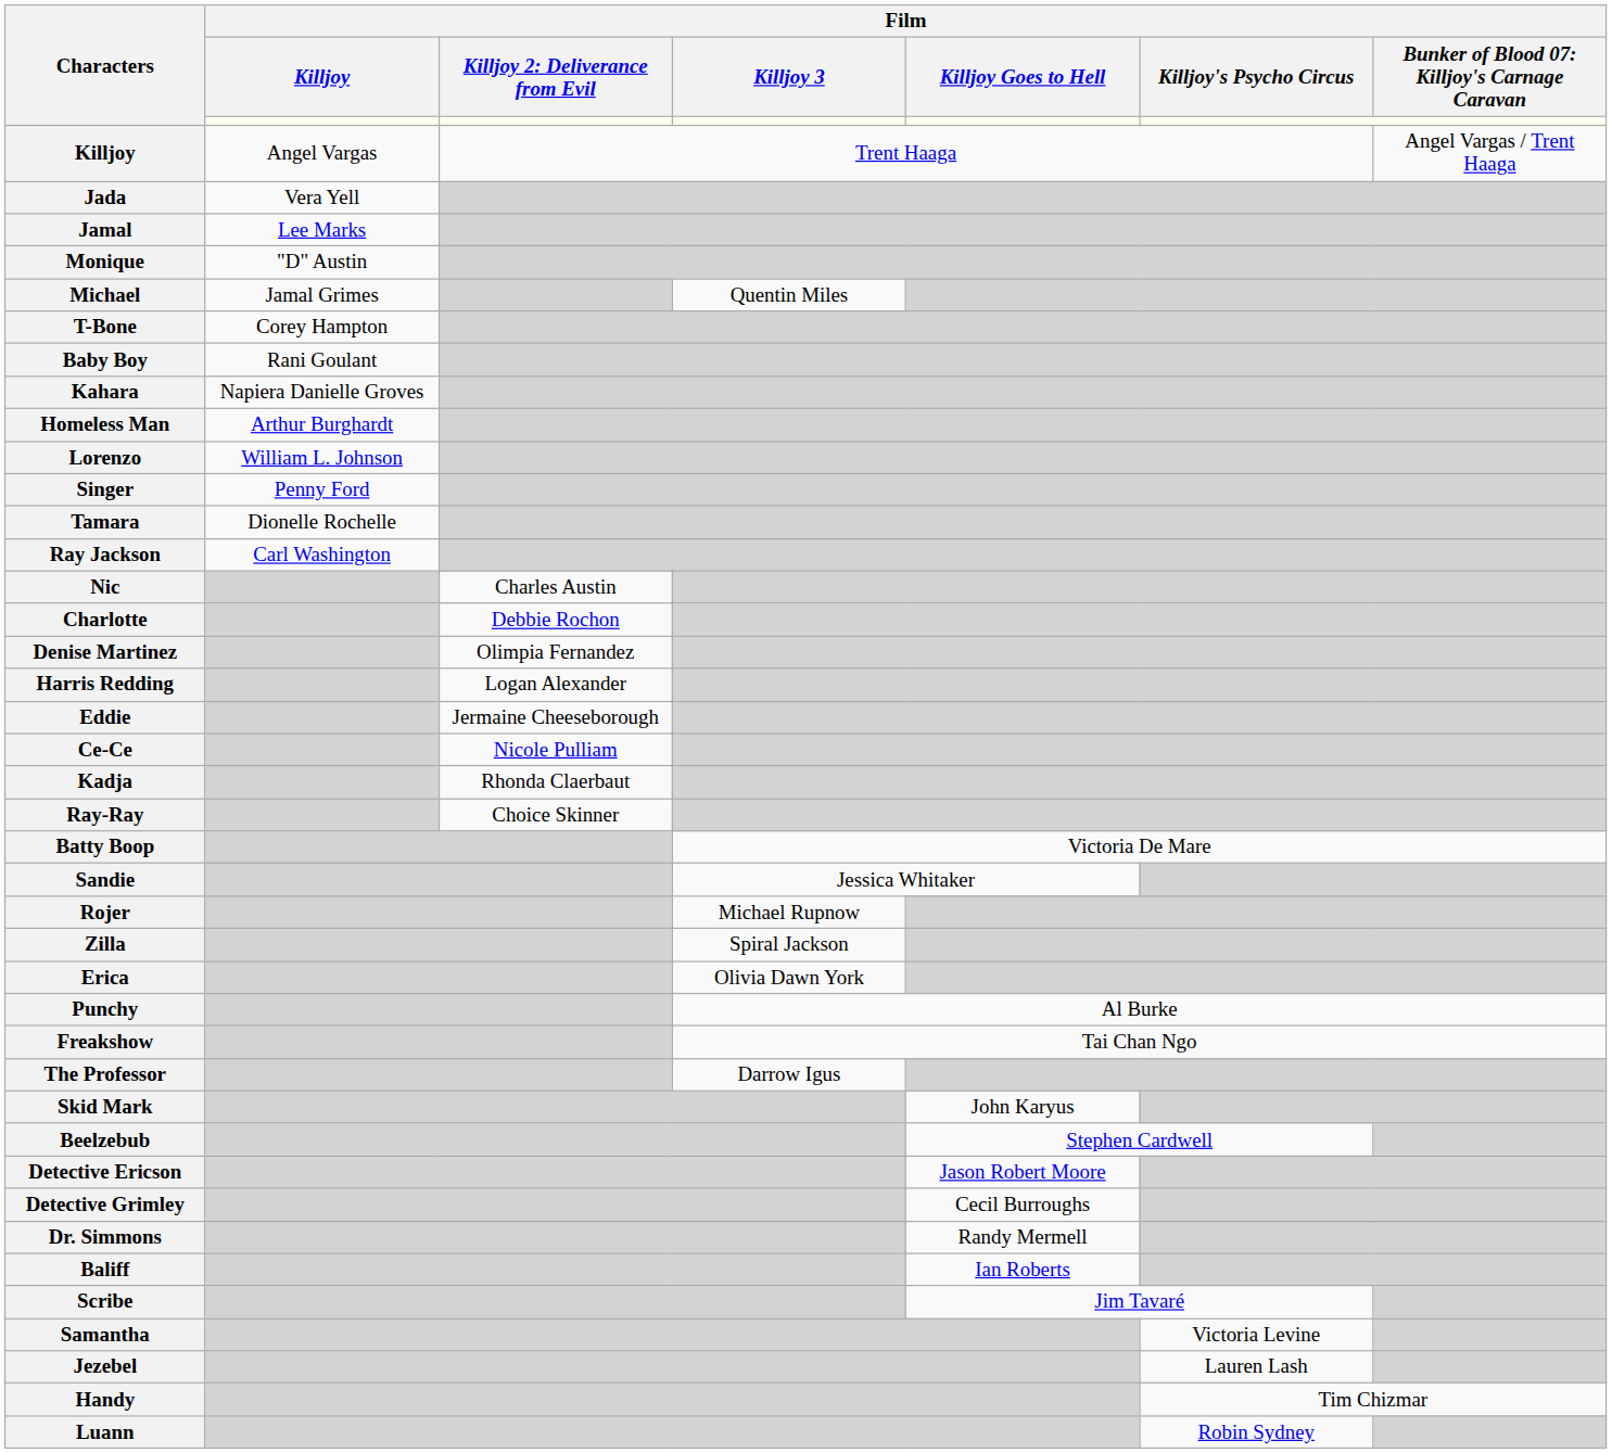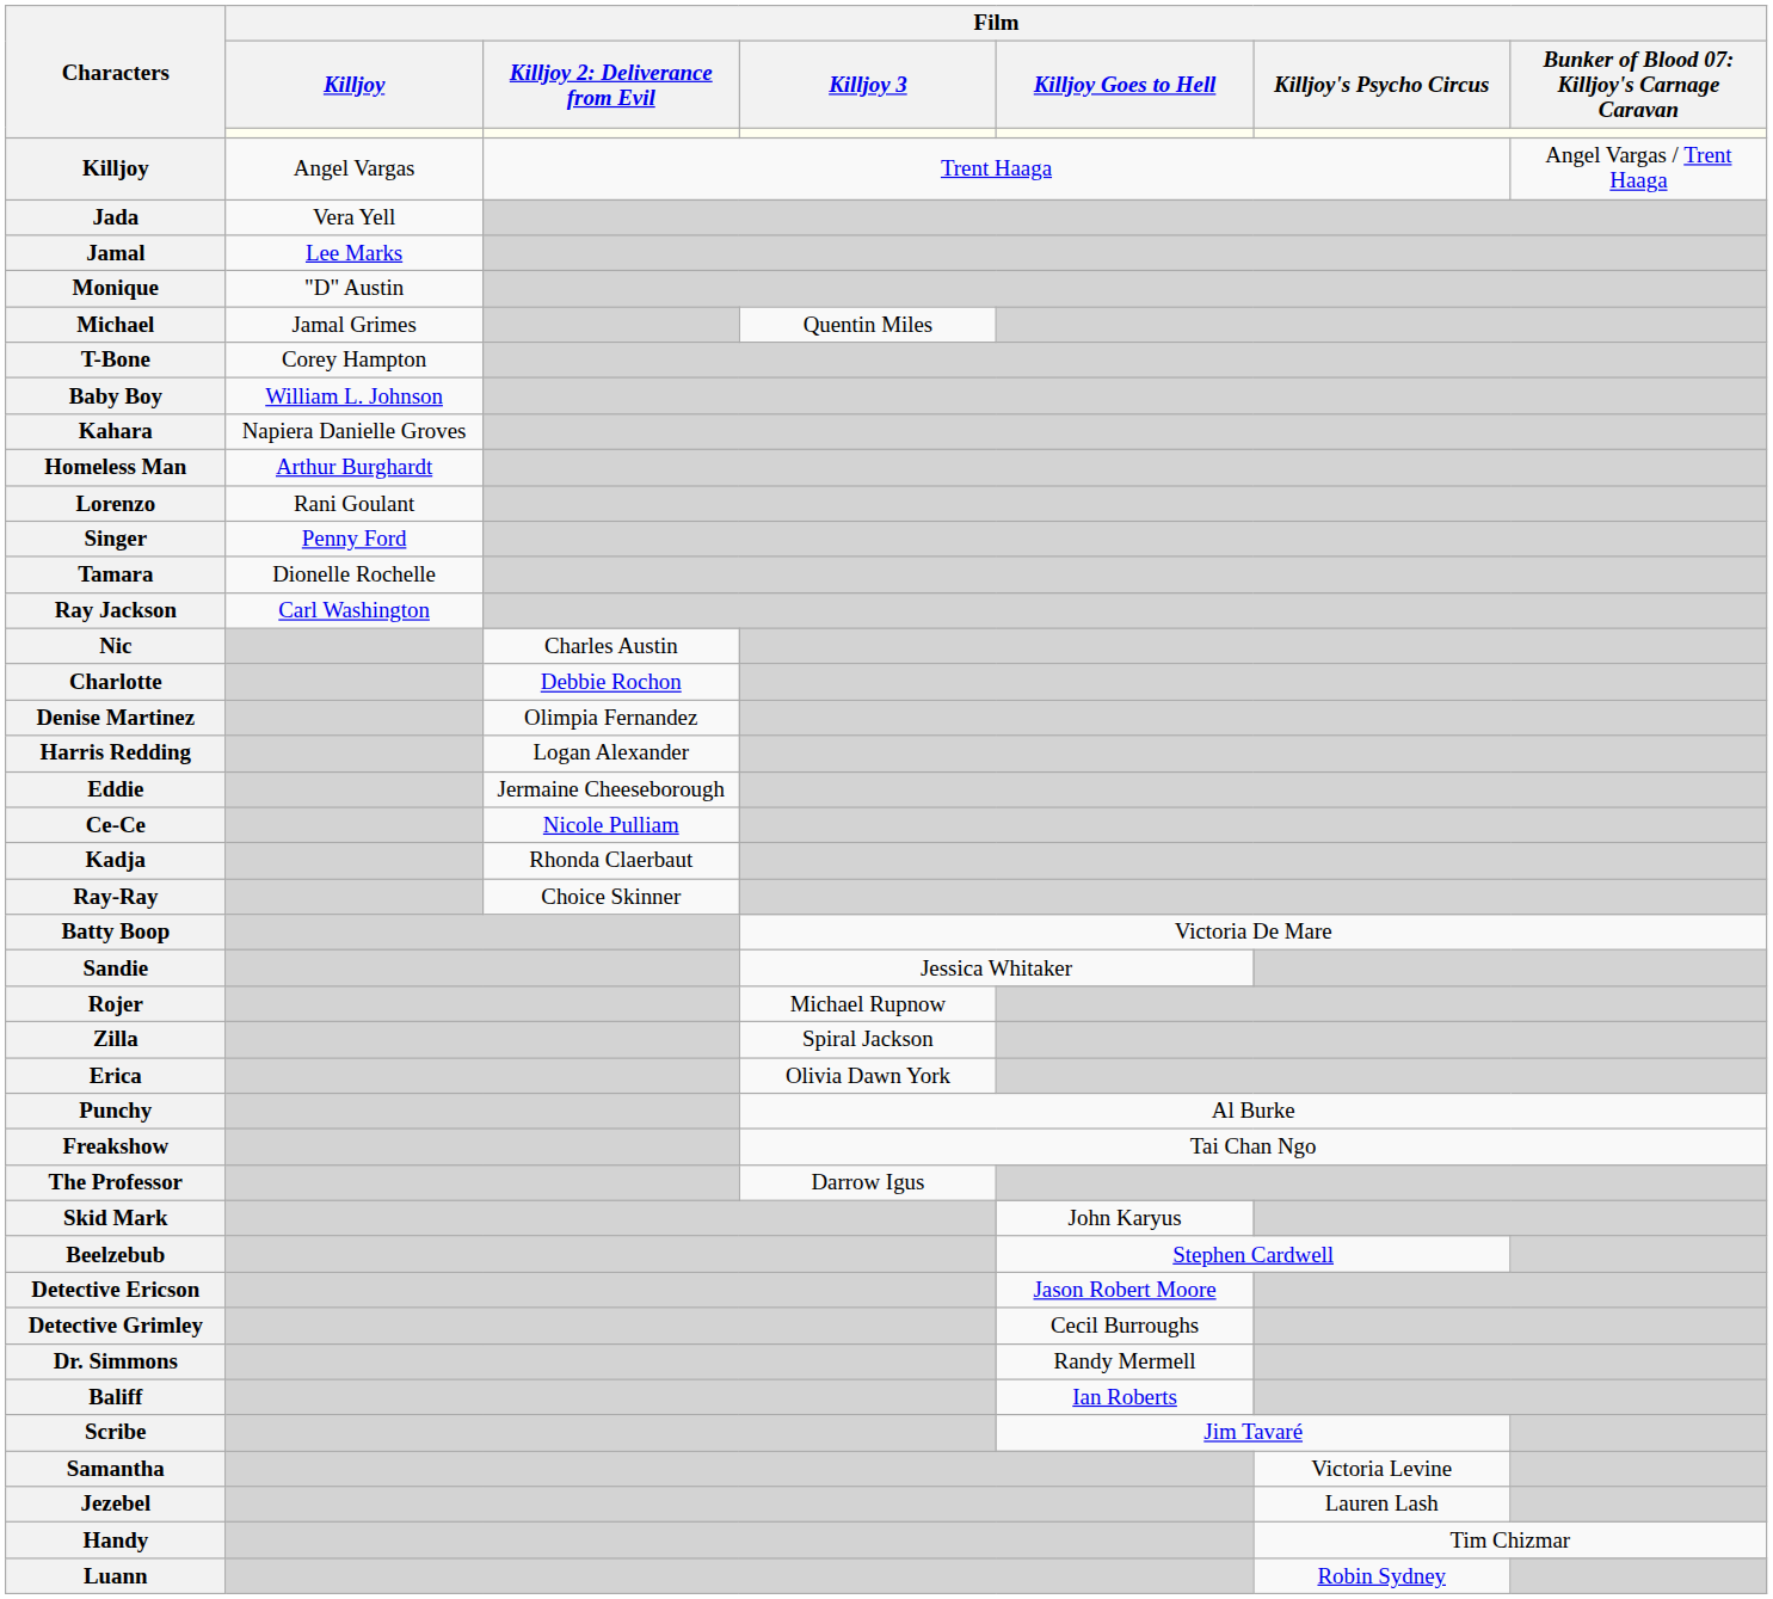Baby Boy | Film / Killjoy: Rani Goulant -> William L. Johnson
Lorenzo | Film / Killjoy: William L. Johnson -> Rani Goulant
